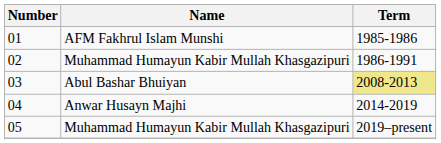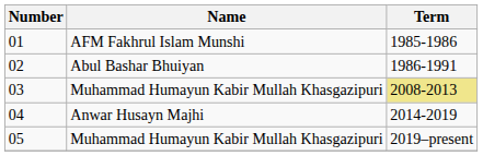02 | Name: Muhammad Humayun Kabir Mullah Khasgazipuri -> Abul Bashar Bhuiyan
03 | Name: Abul Bashar Bhuiyan -> Muhammad Humayun Kabir Mullah Khasgazipuri
